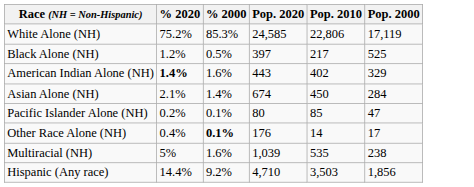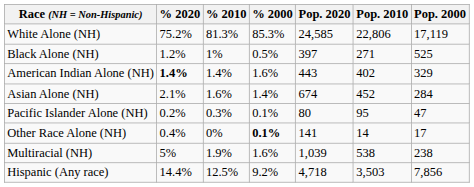+ column: % 2010 | 81.3% | 1% | 1.4% | 1.6% | 0.3% | 0% | 1.9% | 12.5%
Black Alone (NH) | Pop. 2010: 217 -> 271
Asian Alone (NH) | Pop. 2010: 450 -> 452
Pacific Islander Alone (NH) | Pop. 2010: 85 -> 95
Other Race Alone (NH) | Pop. 2020: 176 -> 141
Multiracial (NH) | Pop. 2010: 535 -> 538
Hispanic (Any race) | Pop. 2020: 4,710 -> 4,718
Hispanic (Any race) | Pop. 2000: 1,856 -> 7,856
